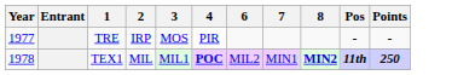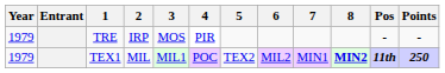+ column: 5 | TEX2
TRE | Year: 1977 -> 1979
TEX1 | Year: 1978 -> 1979
TEX1 | 4: bold -> normal
